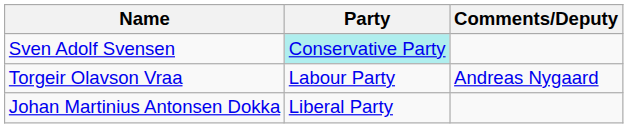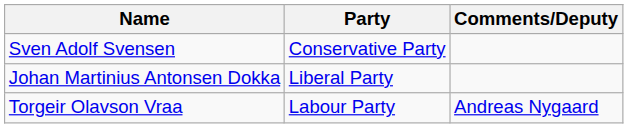Sven Adolf Svensen | Party: paleturquoise background -> no background
rows swapped: Torgeir Olavson Vraa <-> Johan Martinius Antonsen Dokka
